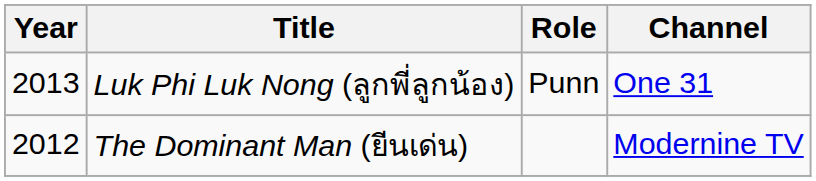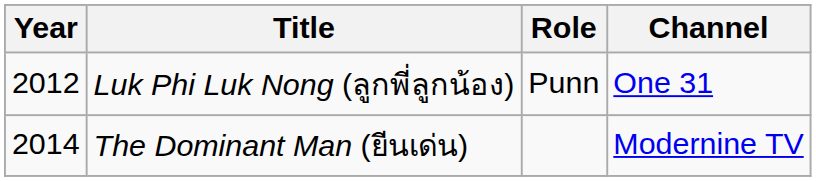Luk Phi Luk Nong (ลูกพี่ลูกน้อง) | Year: 2013 -> 2012
The Dominant Man (ยีนเด่น) | Year: 2012 -> 2014
